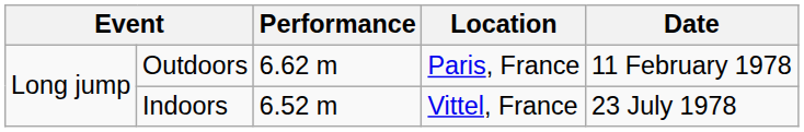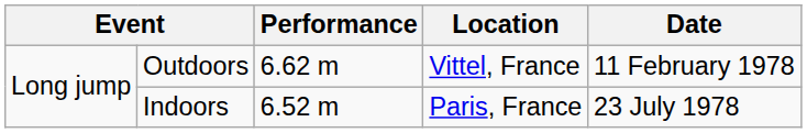Outdoors | Location: Paris, France -> Vittel, France
Indoors | Location: Vittel, France -> Paris, France
